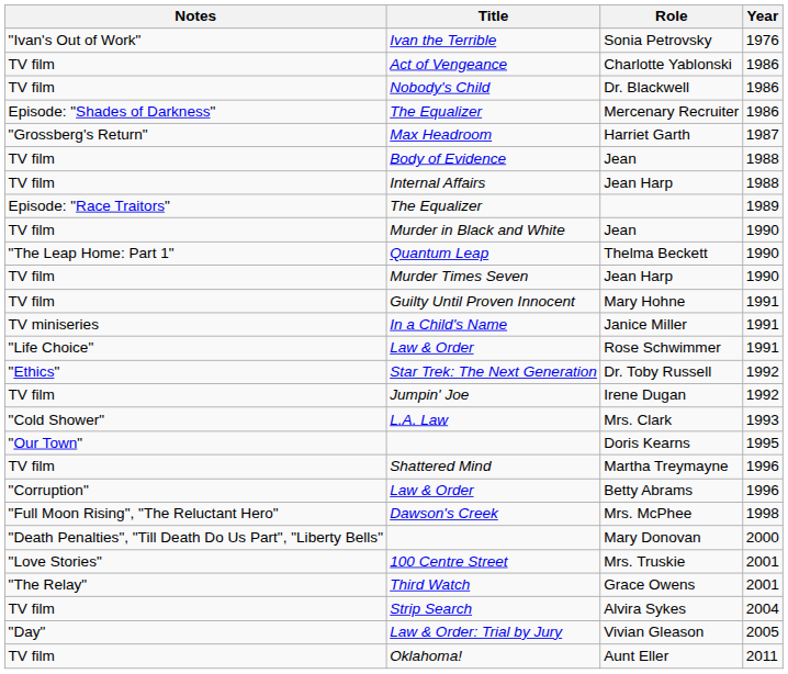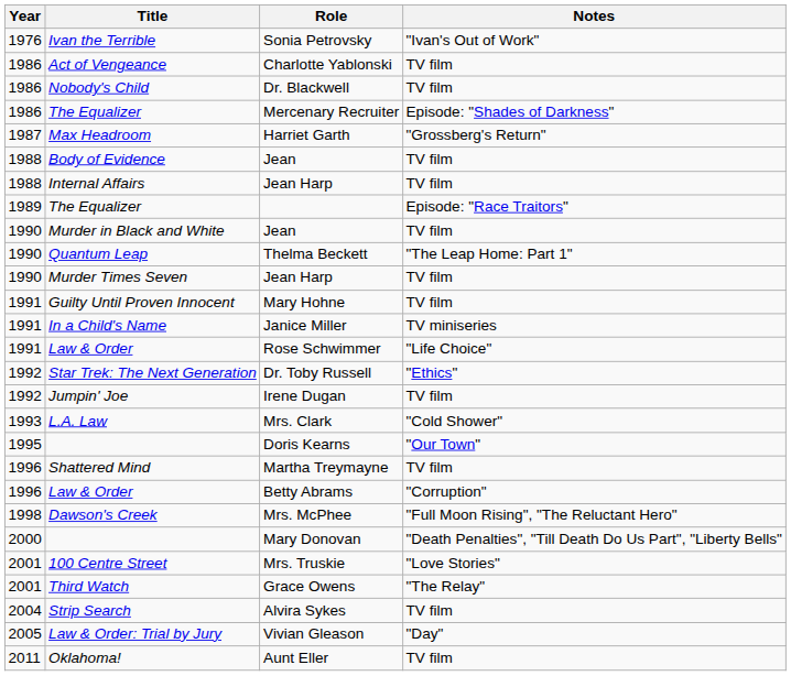columns swapped: Year <-> Notes
